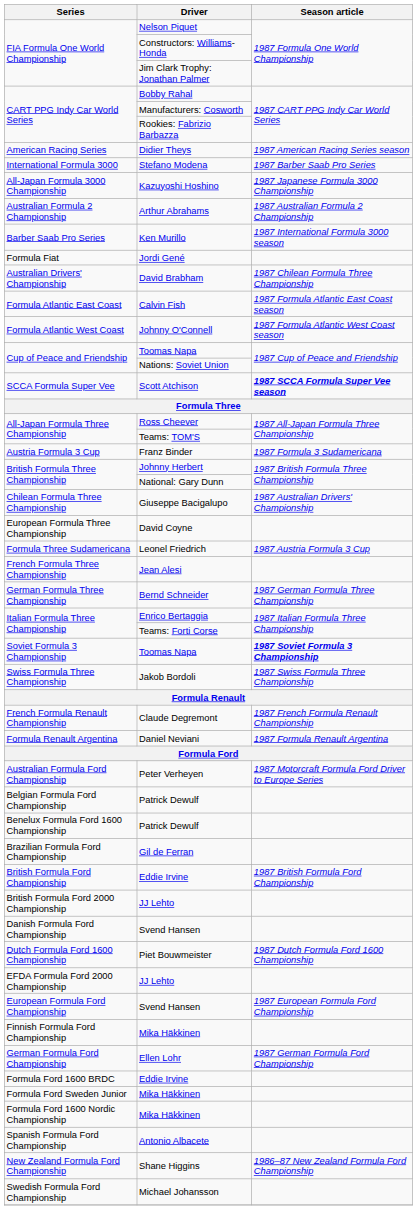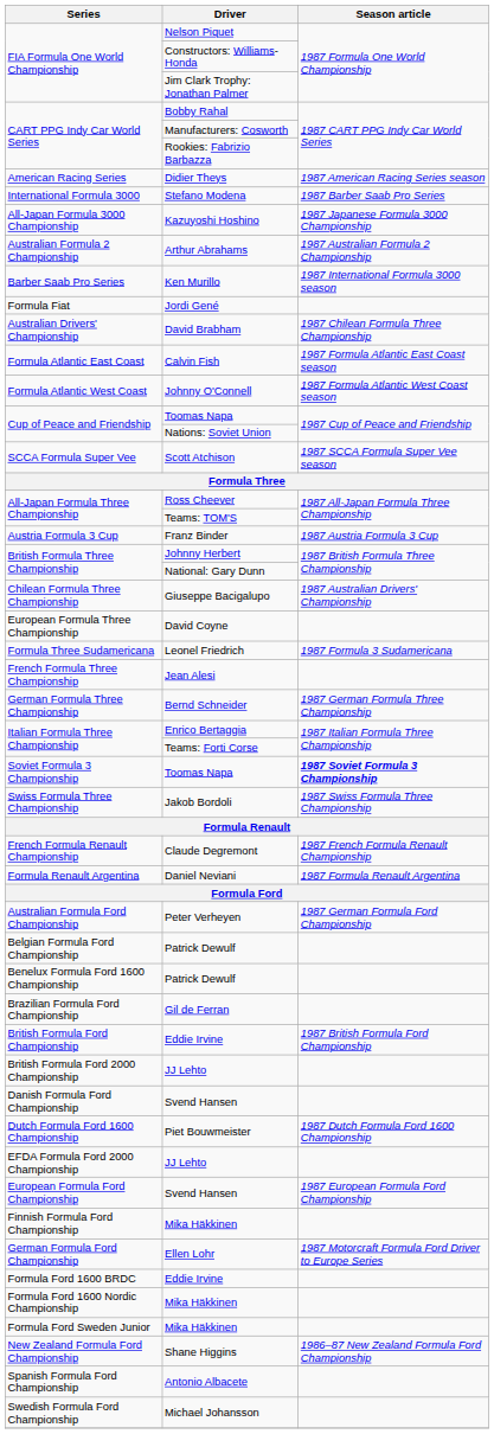Scott Atchison | Season article: bold -> normal
Franz Binder | Season article: 1987 Formula 3 Sudamericana -> 1987 Austria Formula 3 Cup
Leonel Friedrich | Season article: 1987 Austria Formula 3 Cup -> 1987 Formula 3 Sudamericana
Peter Verheyen | Season article: 1987 Motorcraft Formula Ford Driver to Europe Series -> 1987 German Formula Ford Championship
Ellen Lohr | Season article: 1987 German Formula Ford Championship -> 1987 Motorcraft Formula Ford Driver to Europe Series
rows swapped: Formula Ford Sweden Junior / Mika Häkkinen <-> Formula Ford 1600 Nordic Championship / Mika Häkkinen
rows swapped: Shane Higgins <-> Antonio Albacete
